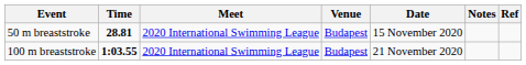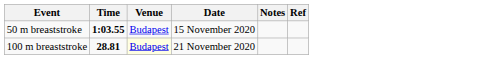- column: Meet | 2020 International Swimming League | 2020 International Swimming League
50 m breaststroke | Time: 28.81 -> 1:03.55
100 m breaststroke | Time: 1:03.55 -> 28.81
100 m breaststroke | Venue: no background -> lightyellow background
